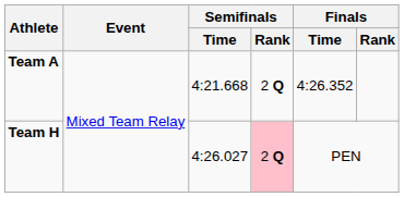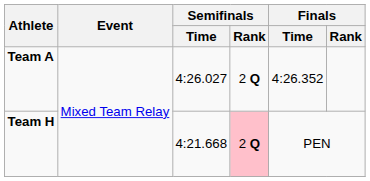Team A | Semifinals / Time: 4:21.668 -> 4:26.027
Team H | Semifinals / Time: 4:26.027 -> 4:21.668
